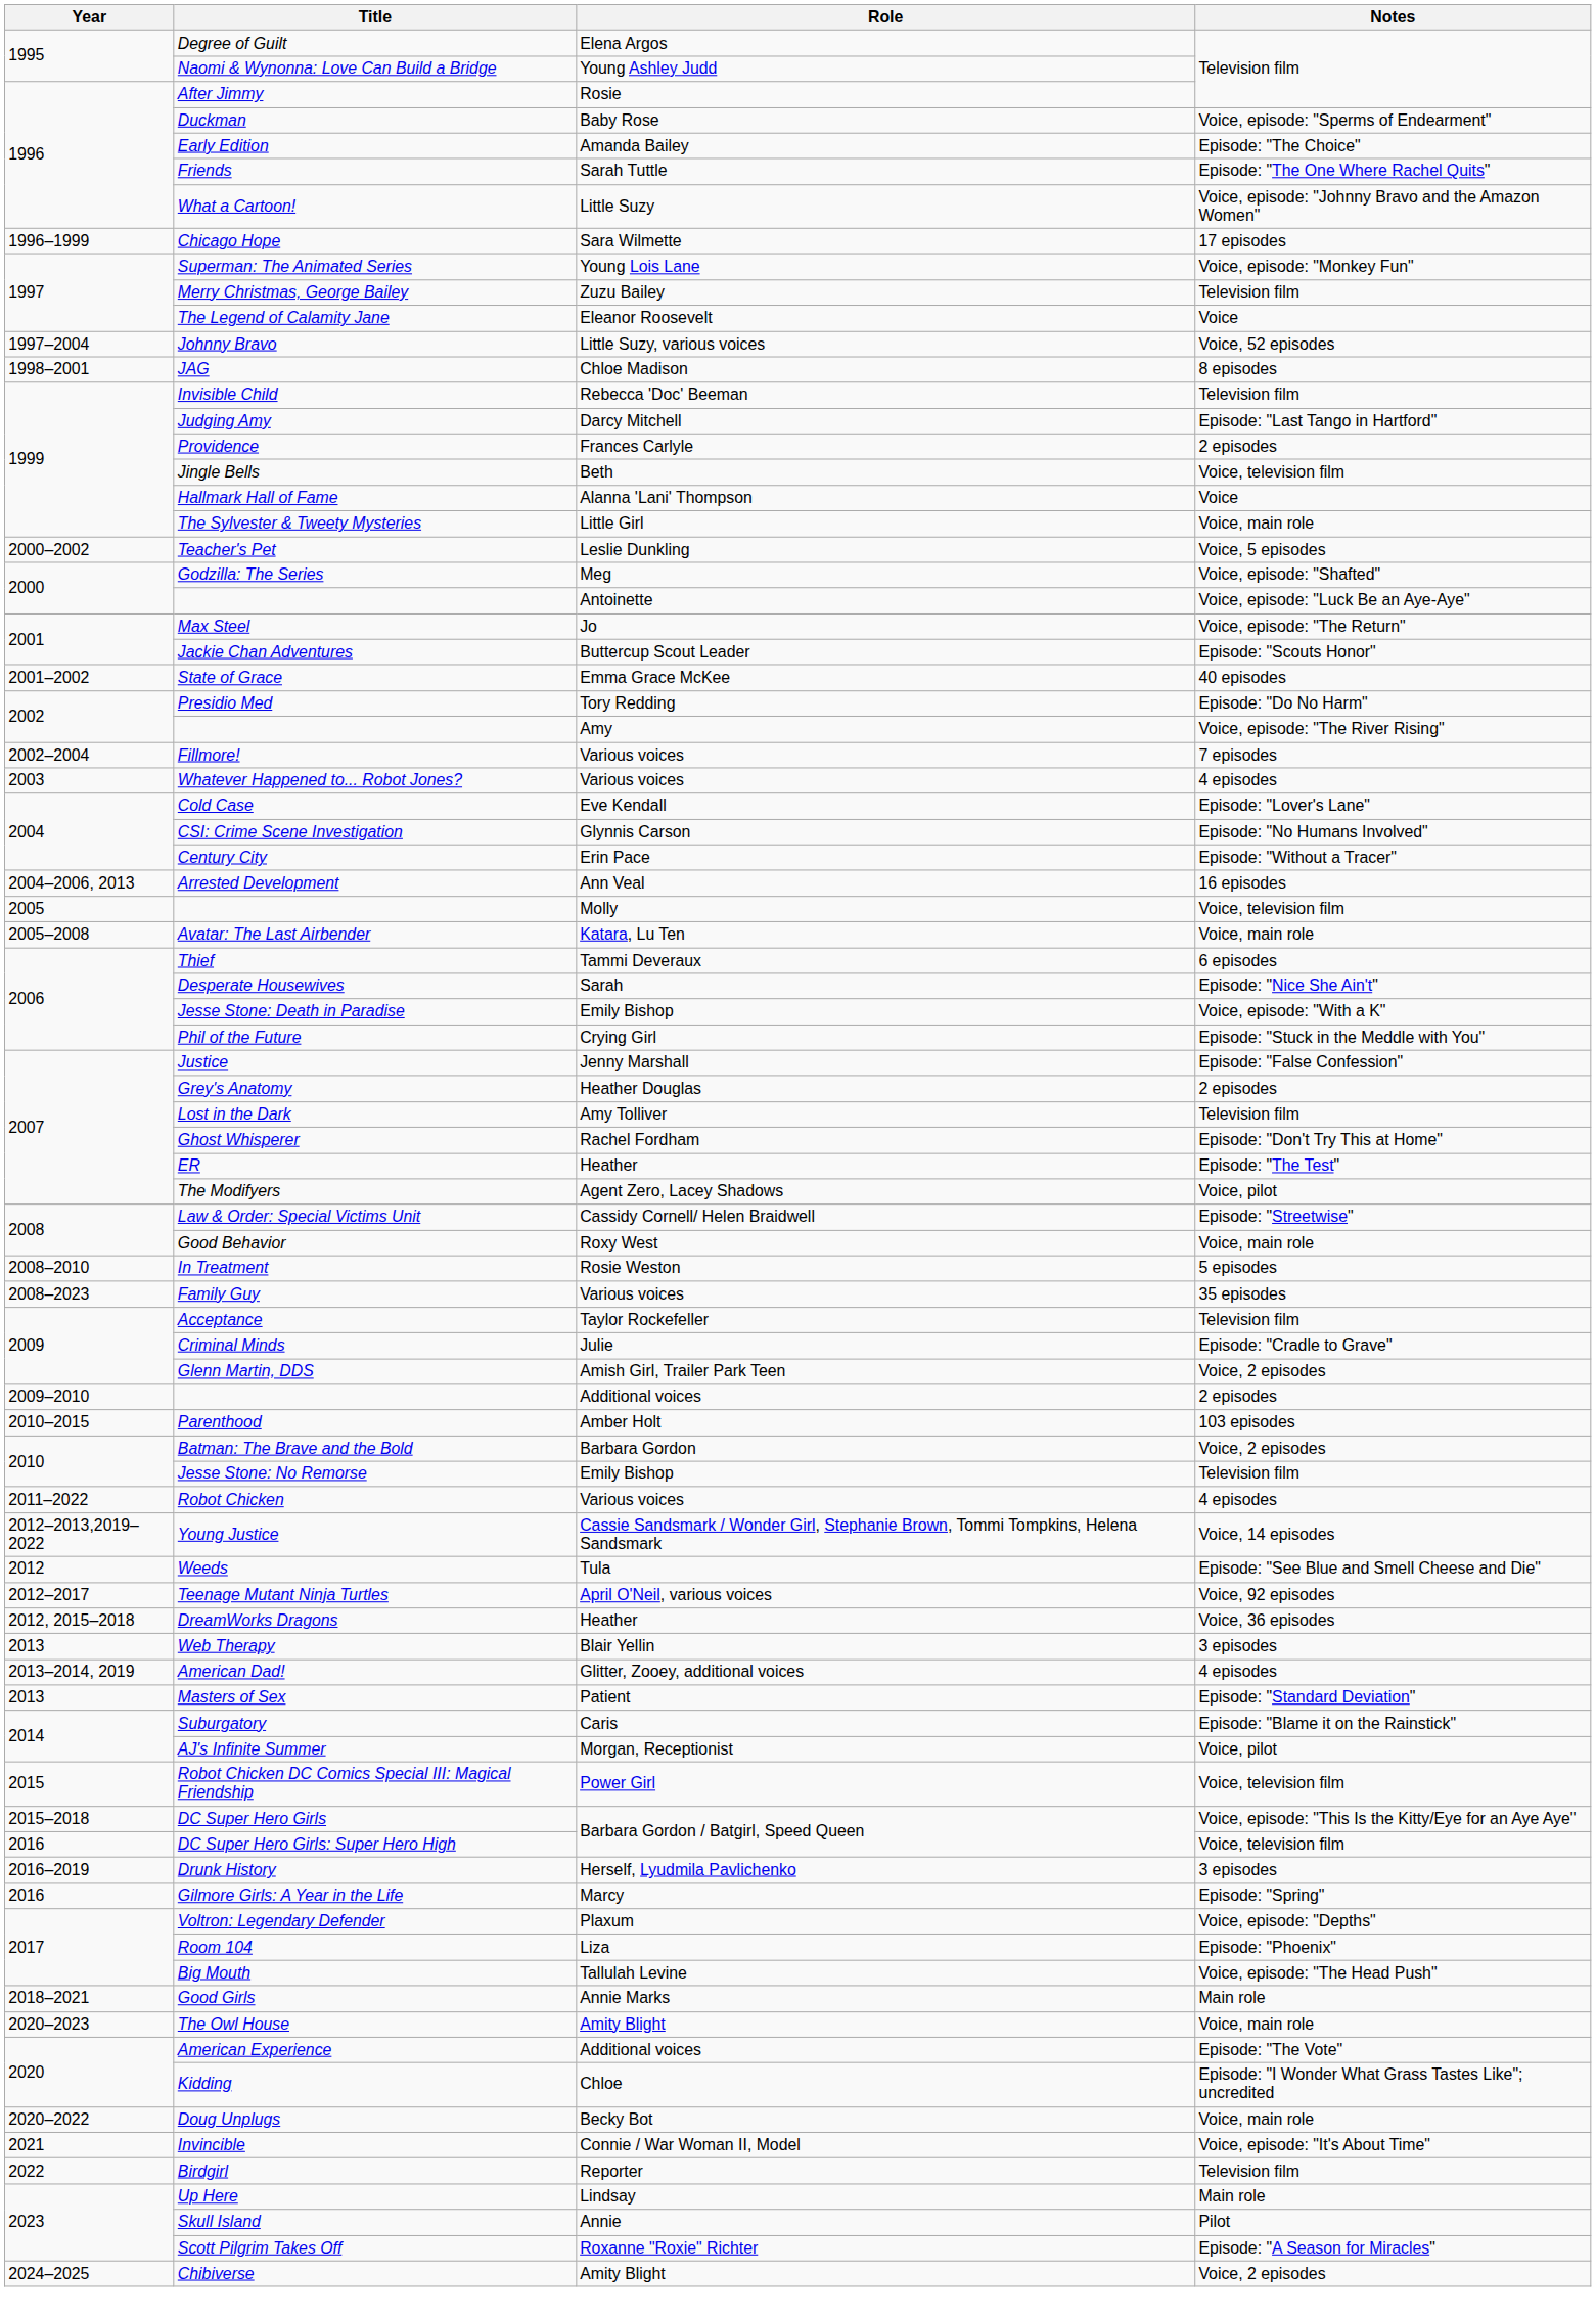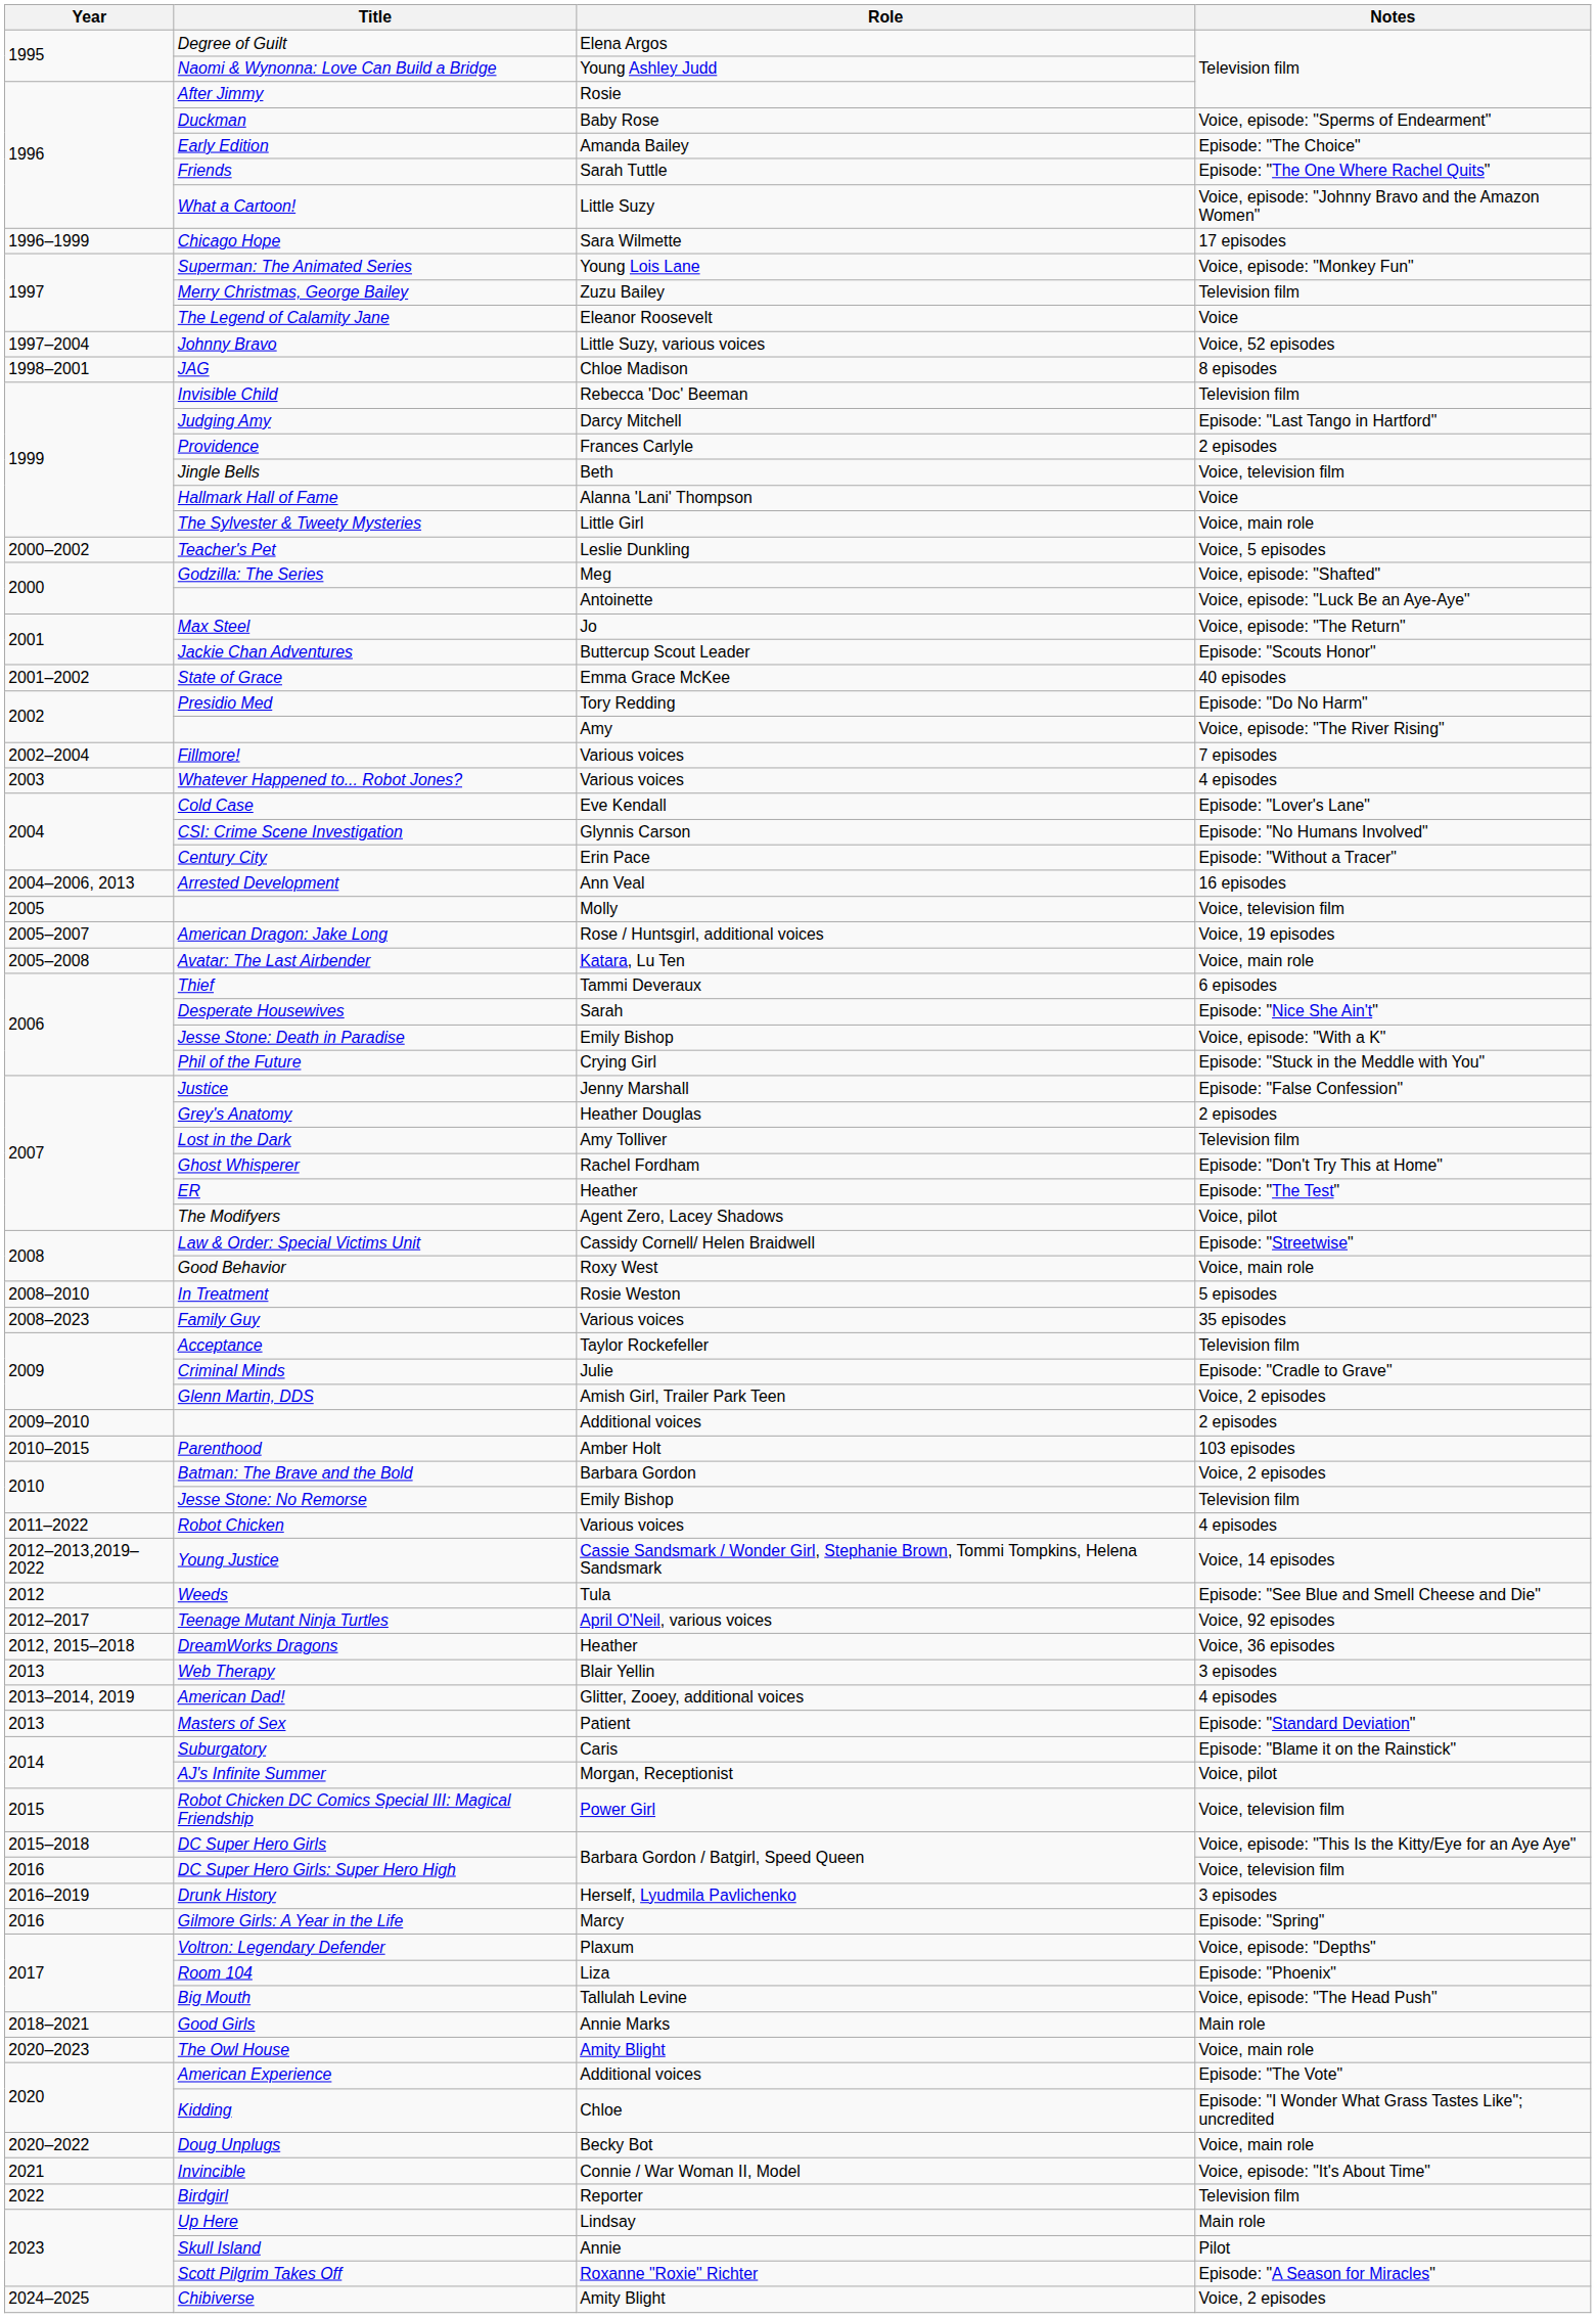+ row: 2005–2007 | American Dragon: Jake Long | Rose / Huntsgirl, additional voices | Voice, 19 episodes
